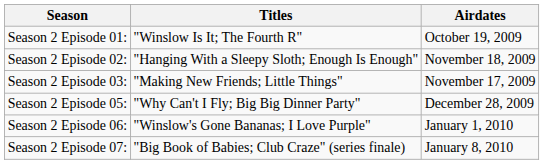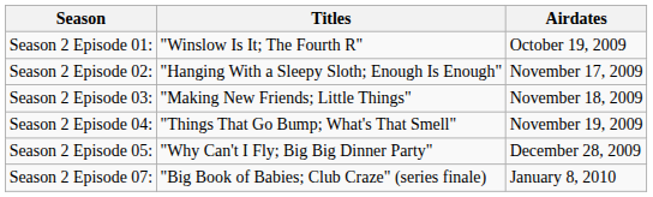Season 2 Episode 02: | Airdates: November 18, 2009 -> November 17, 2009
Season 2 Episode 03: | Airdates: November 17, 2009 -> November 18, 2009
+ row: Season 2 Episode 04: | "Things That Go Bump; What's That Smell" | November 19, 2009
- row: Season 2 Episode 06: | "Winslow's Gone Bananas; I Love Purple" | January 1, 2010
